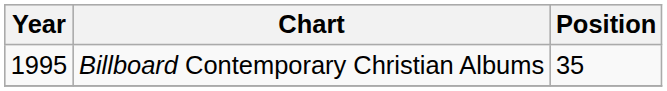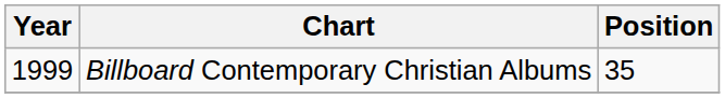Billboard Contemporary Christian Albums | Year: 1995 -> 1999
